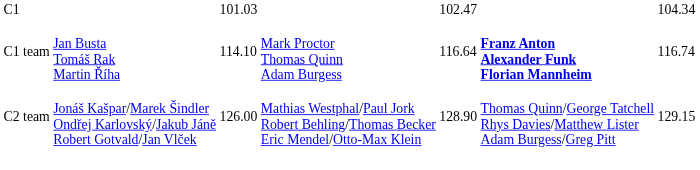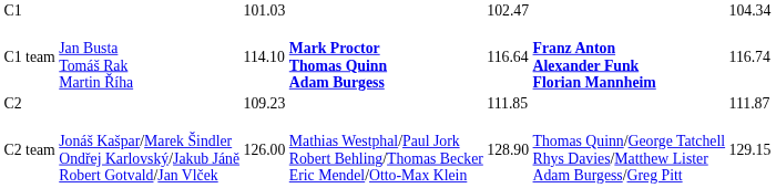C1 team | column 4: normal -> bold
+ row: C2 | 109.23 | 111.85 | 111.87
